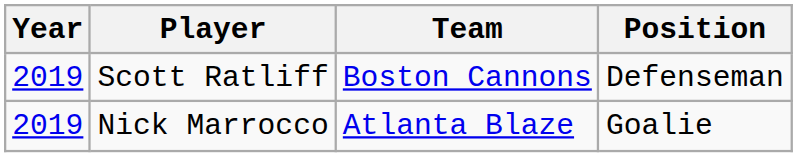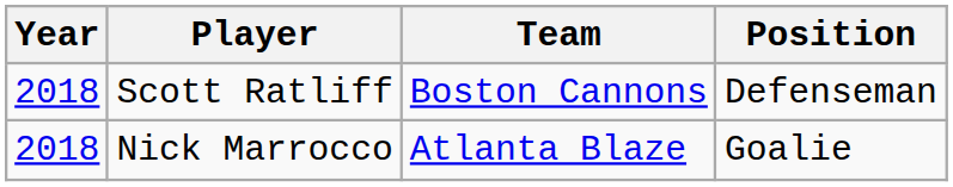Scott Ratliff | Year: 2019 -> 2018
Nick Marrocco | Year: 2019 -> 2018
